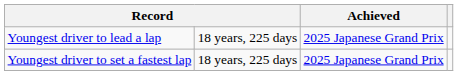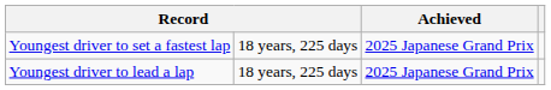rows swapped: Youngest driver to lead a lap <-> Youngest driver to set a fastest lap
